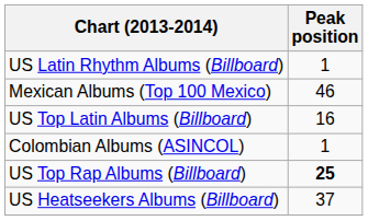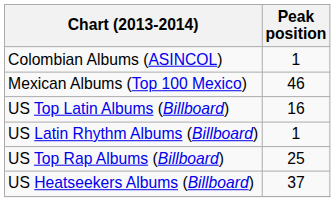rows swapped: Colombian Albums (ASINCOL) <-> US Latin Rhythm Albums (Billboard)
US Top Rap Albums (Billboard) | Peak position: bold -> normal
